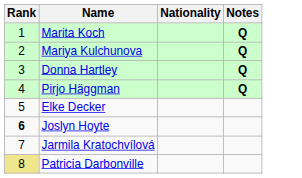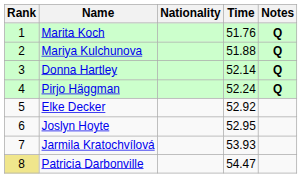+ column: Time | 51.76 | 51.88 | 52.14 | 52.24 | 52.92 | 52.95 | 53.93 | 54.47
Joslyn Hoyte | Rank: bold -> normal
